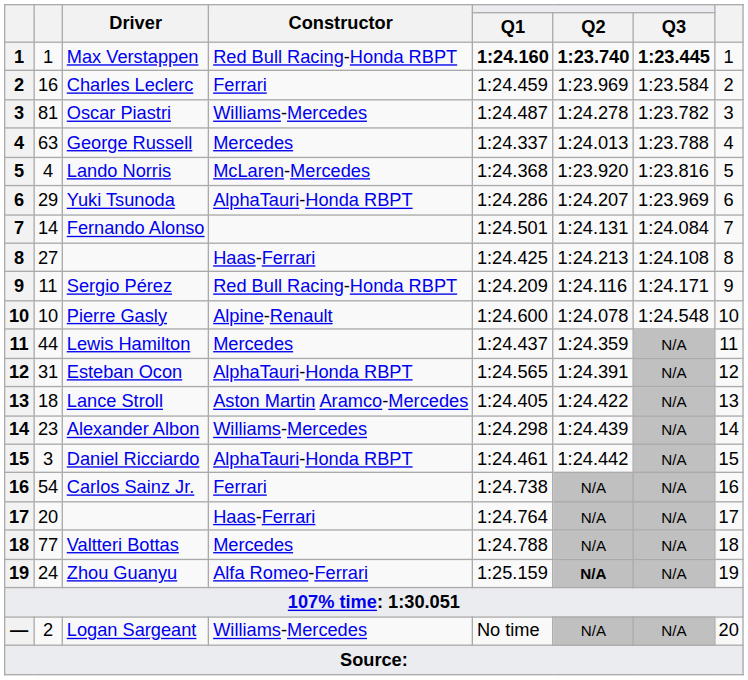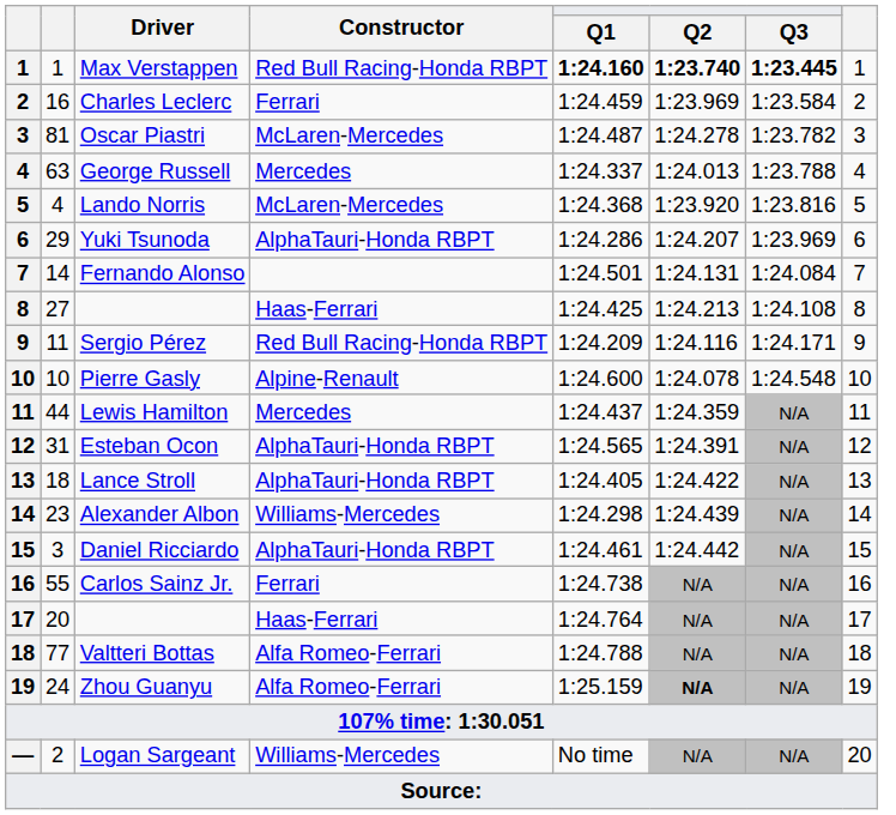Oscar Piastri | Constructor: Williams-Mercedes -> McLaren-Mercedes
Lance Stroll | Constructor: Aston Martin Aramco-Mercedes -> AlphaTauri-Honda RBPT
Carlos Sainz Jr. | column 2: 54 -> 55
Valtteri Bottas | Constructor: Mercedes -> Alfa Romeo-Ferrari
